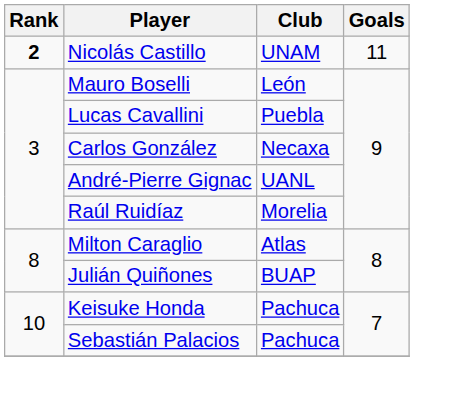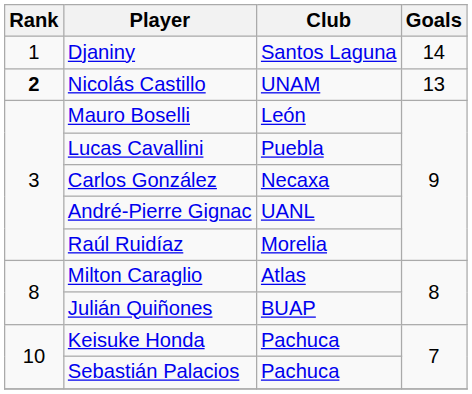+ row: 1 | Djaniny | Santos Laguna | 14
Nicolás Castillo | Goals: 11 -> 13
